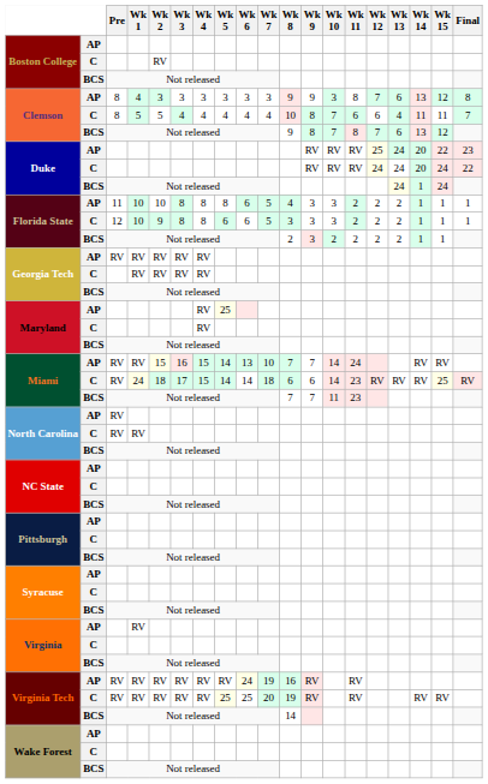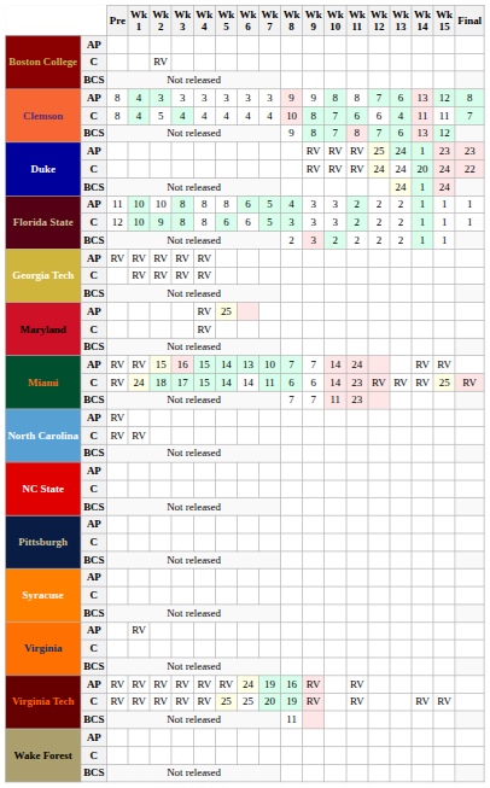Clemson / AP | Wk 10: 3 -> 8
Clemson / C | Wk 1: 5 -> 4
Duke / AP | Wk 14: 20 -> 1
Duke / AP | Wk 15: 22 -> 23
Miami / C | Wk 7: 18 -> 11
Virginia Tech / BCS | Wk 8: 14 -> 11
